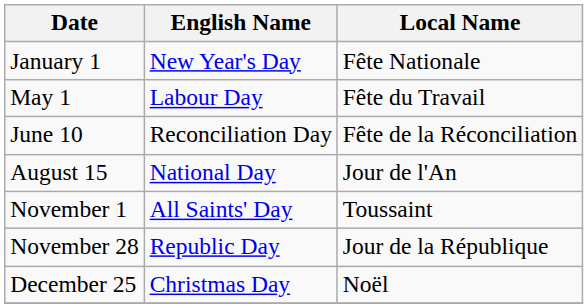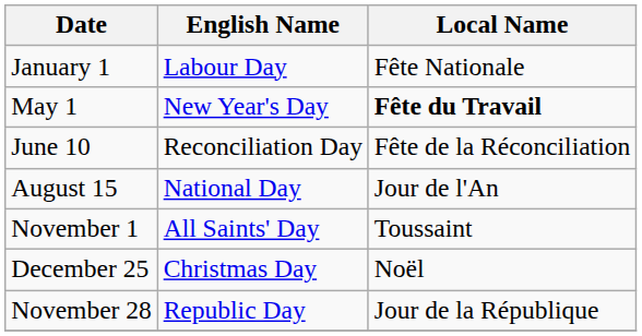January 1 | English Name: New Year's Day -> Labour Day
May 1 | English Name: Labour Day -> New Year's Day
May 1 | Local Name: normal -> bold
rows swapped: November 28 <-> December 25
